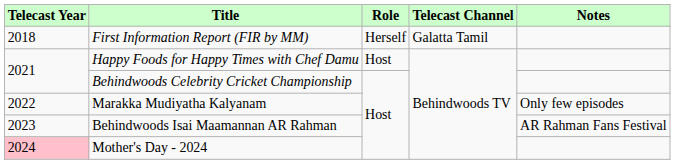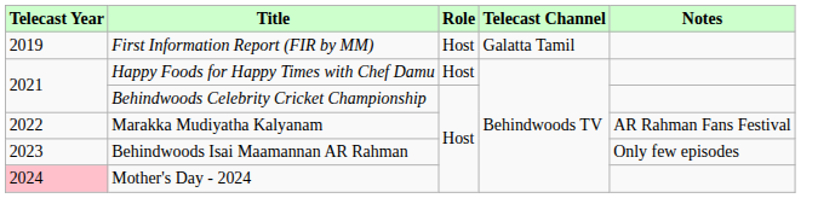First Information Report (FIR by MM) | Telecast Year: 2018 -> 2019
First Information Report (FIR by MM) | Role: Herself -> Host
Marakka Mudiyatha Kalyanam | Notes: Only few episodes -> AR Rahman Fans Festival
Behindwoods Isai Maamannan AR Rahman | Notes: AR Rahman Fans Festival -> Only few episodes
